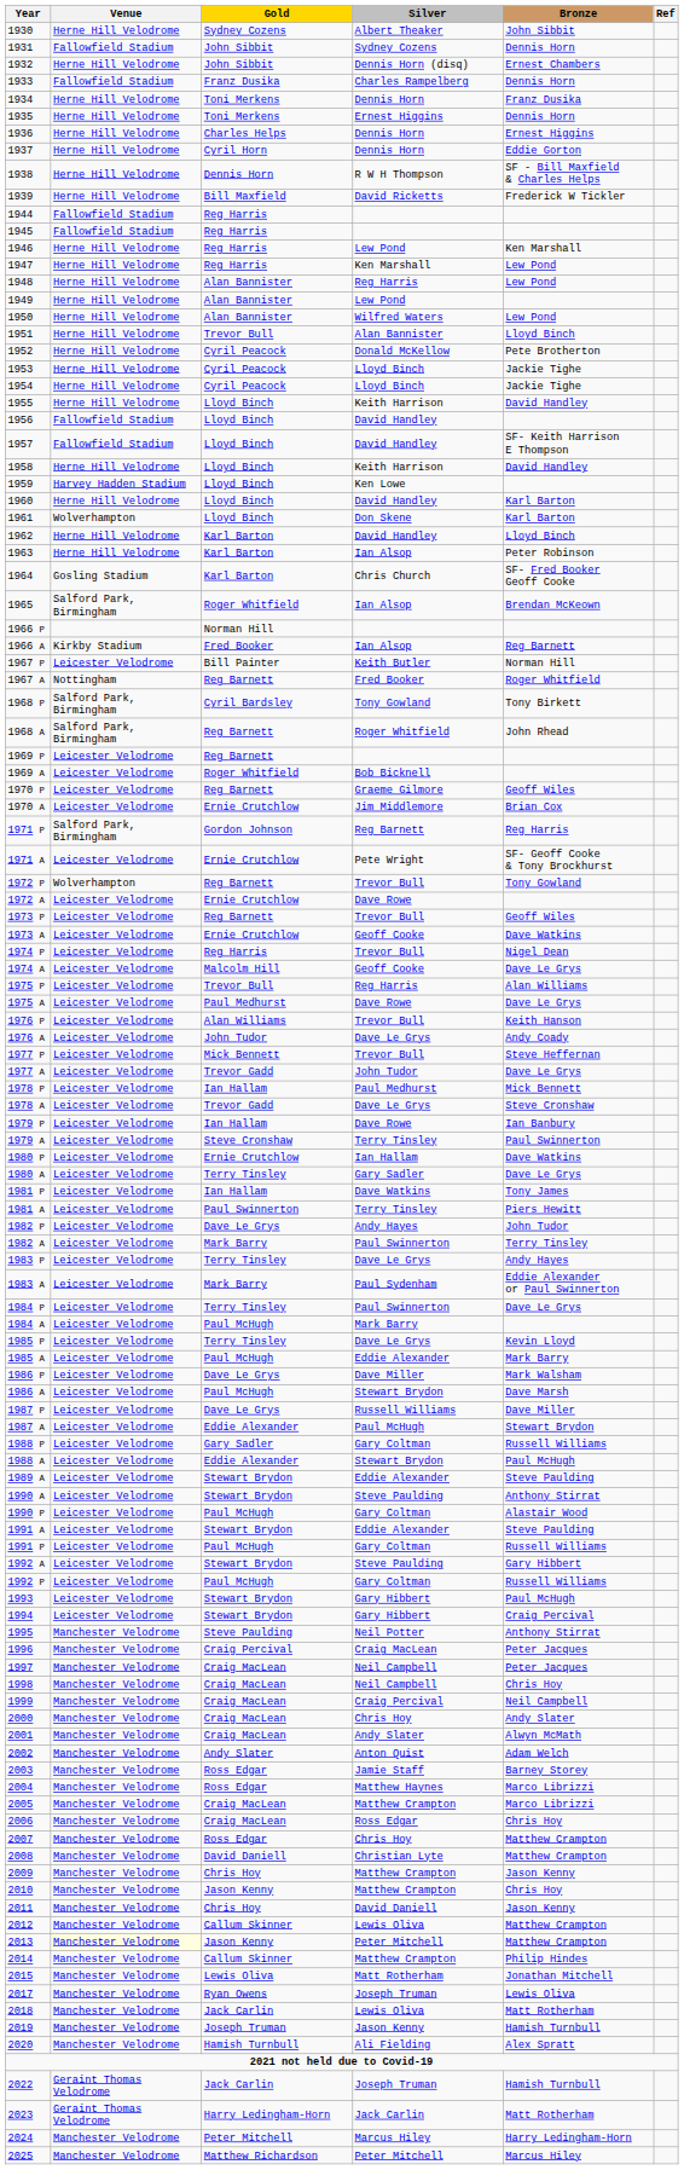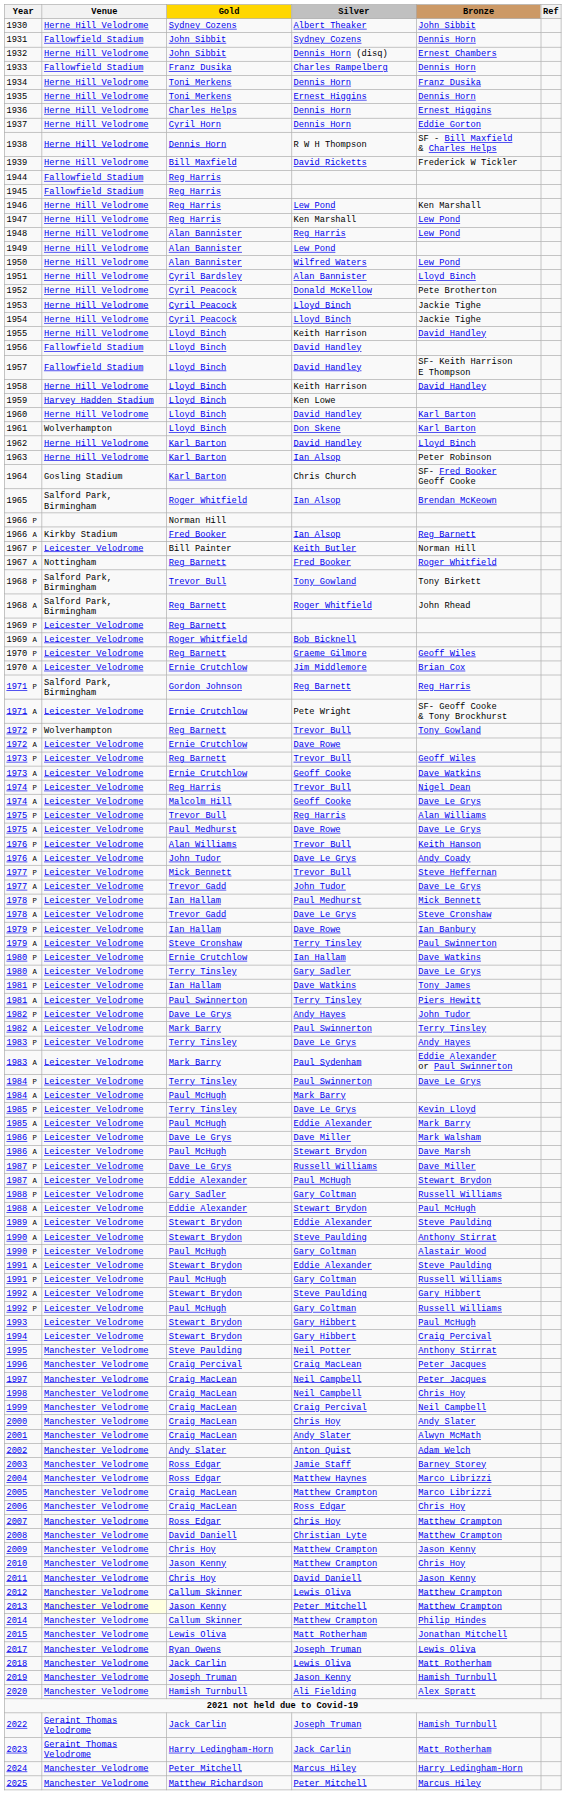1951 | Gold: Trevor Bull -> Cyril Bardsley
1968 P | Gold: Cyril Bardsley -> Trevor Bull
